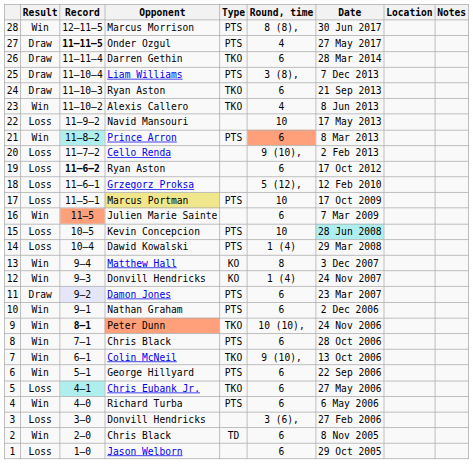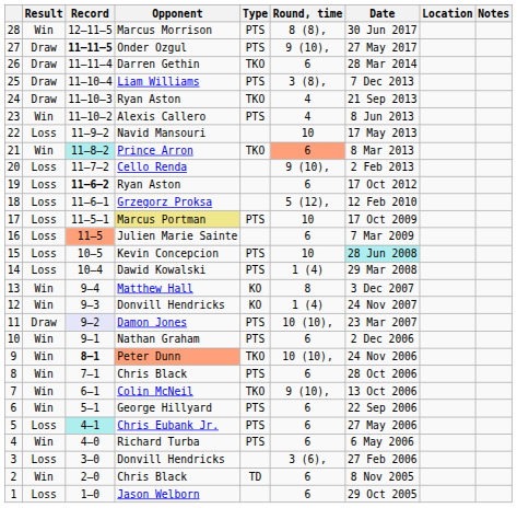27 | Round, time: 4 -> 9 (10),
24 | Round, time: 6 -> 4
23 | Type: TKO -> PTS
21 | Type: PTS -> TKO
16 | Result: Win -> Loss
11 | Round, time: 6 -> 10 (10),
5 | Type: TKO -> PTS
